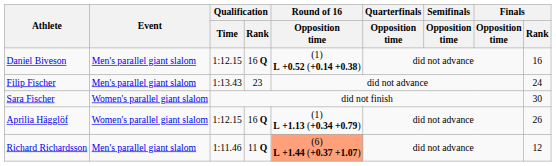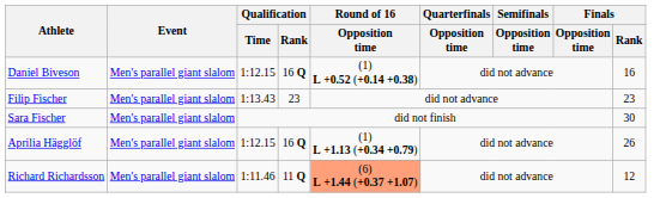Filip Fischer | Finals / Rank: 24 -> 23
Sara Fischer | Event: Women's parallel giant slalom -> Men's parallel giant slalom
Aprilia Hägglöf | Event: Women's parallel giant slalom -> Men's parallel giant slalom
